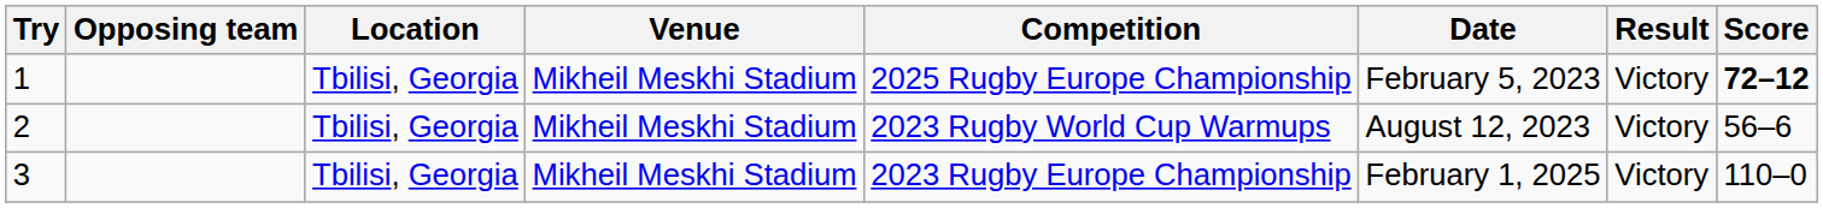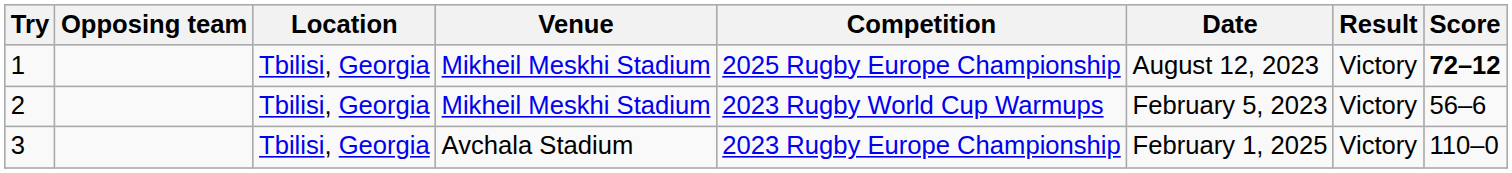1 | Date: February 5, 2023 -> August 12, 2023
2 | Date: August 12, 2023 -> February 5, 2023
3 | Venue: Mikheil Meskhi Stadium -> Avchala Stadium
